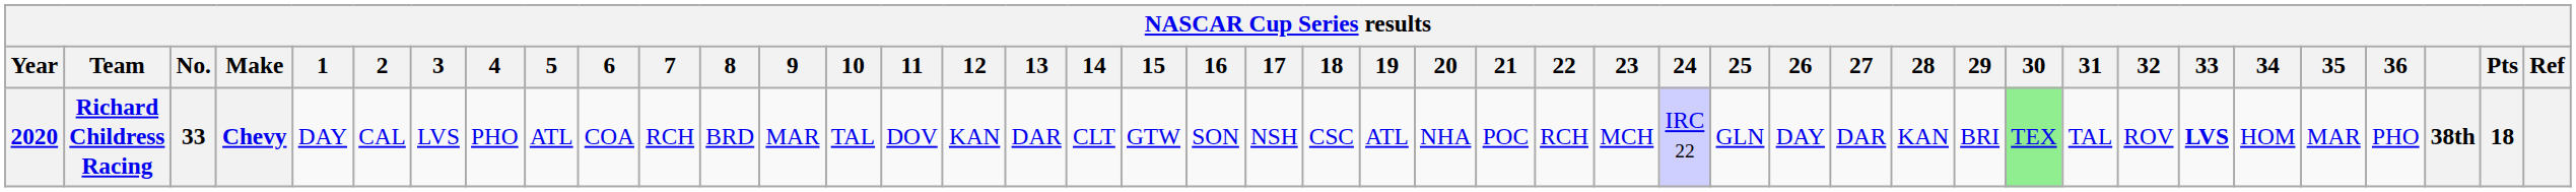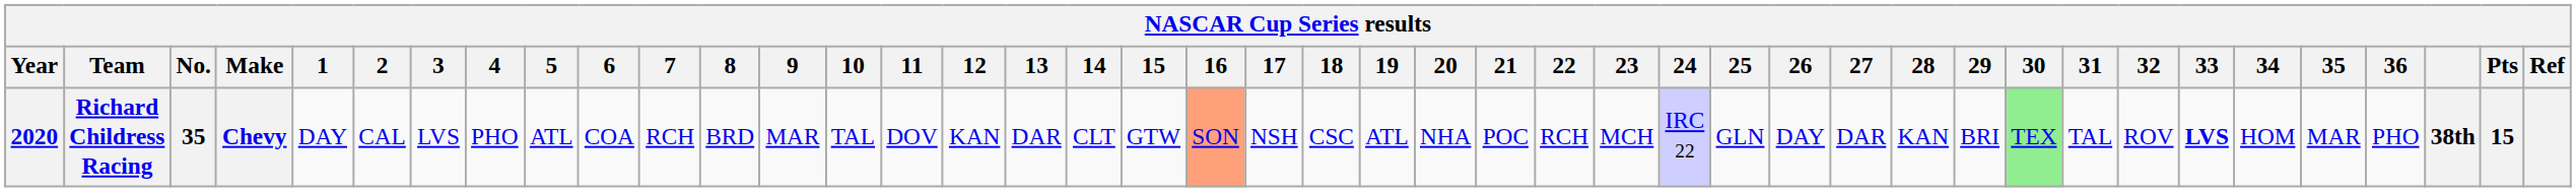Richard Childress Racing | No.: 33 -> 35
Richard Childress Racing | 16: no background -> lightsalmon background
Richard Childress Racing | Pts: 18 -> 15
